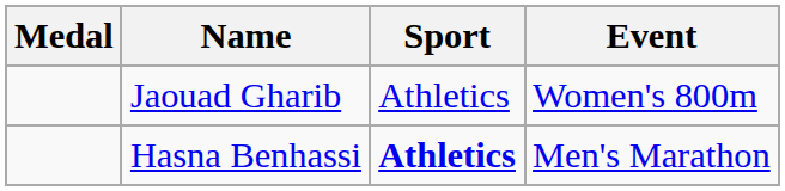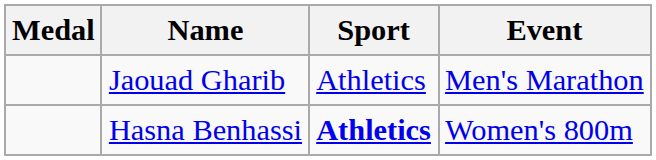Jaouad Gharib | Event: Women's 800m -> Men's Marathon
Hasna Benhassi | Event: Men's Marathon -> Women's 800m
